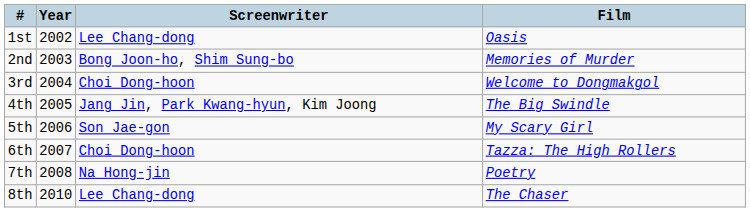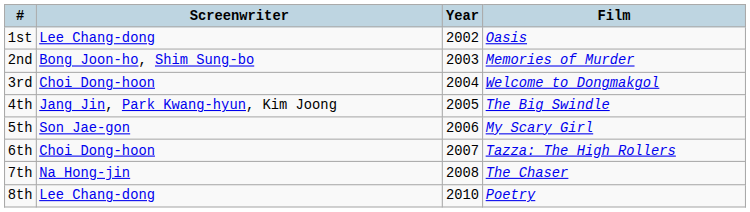columns swapped: Year <-> Screenwriter
7th | Film: Poetry -> The Chaser
8th | Film: The Chaser -> Poetry
